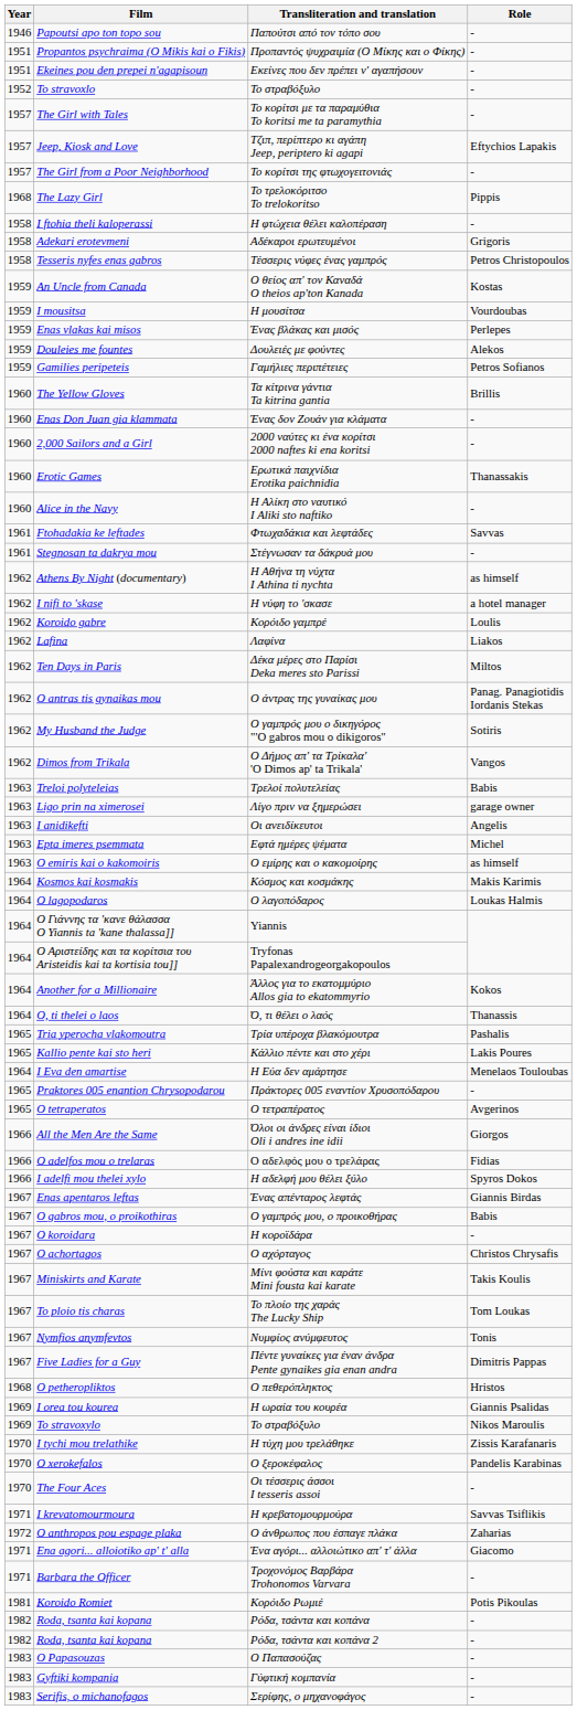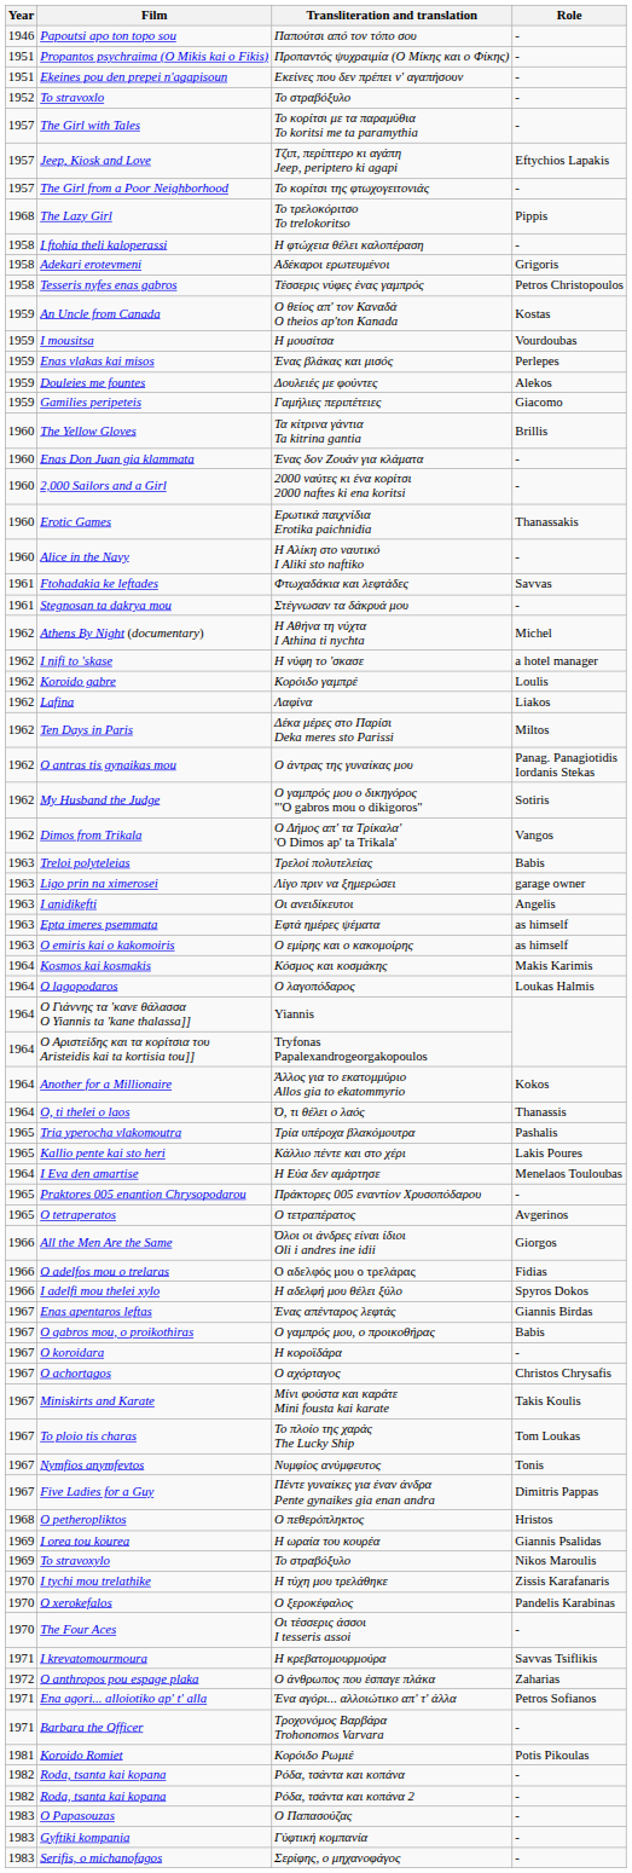Gamilies peripeteis | Role: Petros Sofianos -> Giacomo
Athens By Night (documentary) | Role: as himself -> Michel
Epta imeres psemmata | Role: Michel -> as himself
Ena agori... alloiotiko ap' t' alla | Role: Giacomo -> Petros Sofianos
